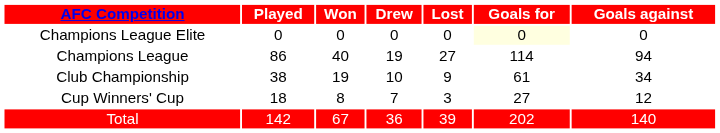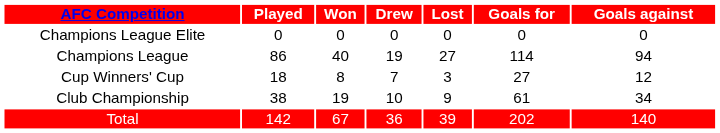Champions League Elite | Goals for: lightyellow background -> no background
rows swapped: Club Championship <-> Cup Winners' Cup
